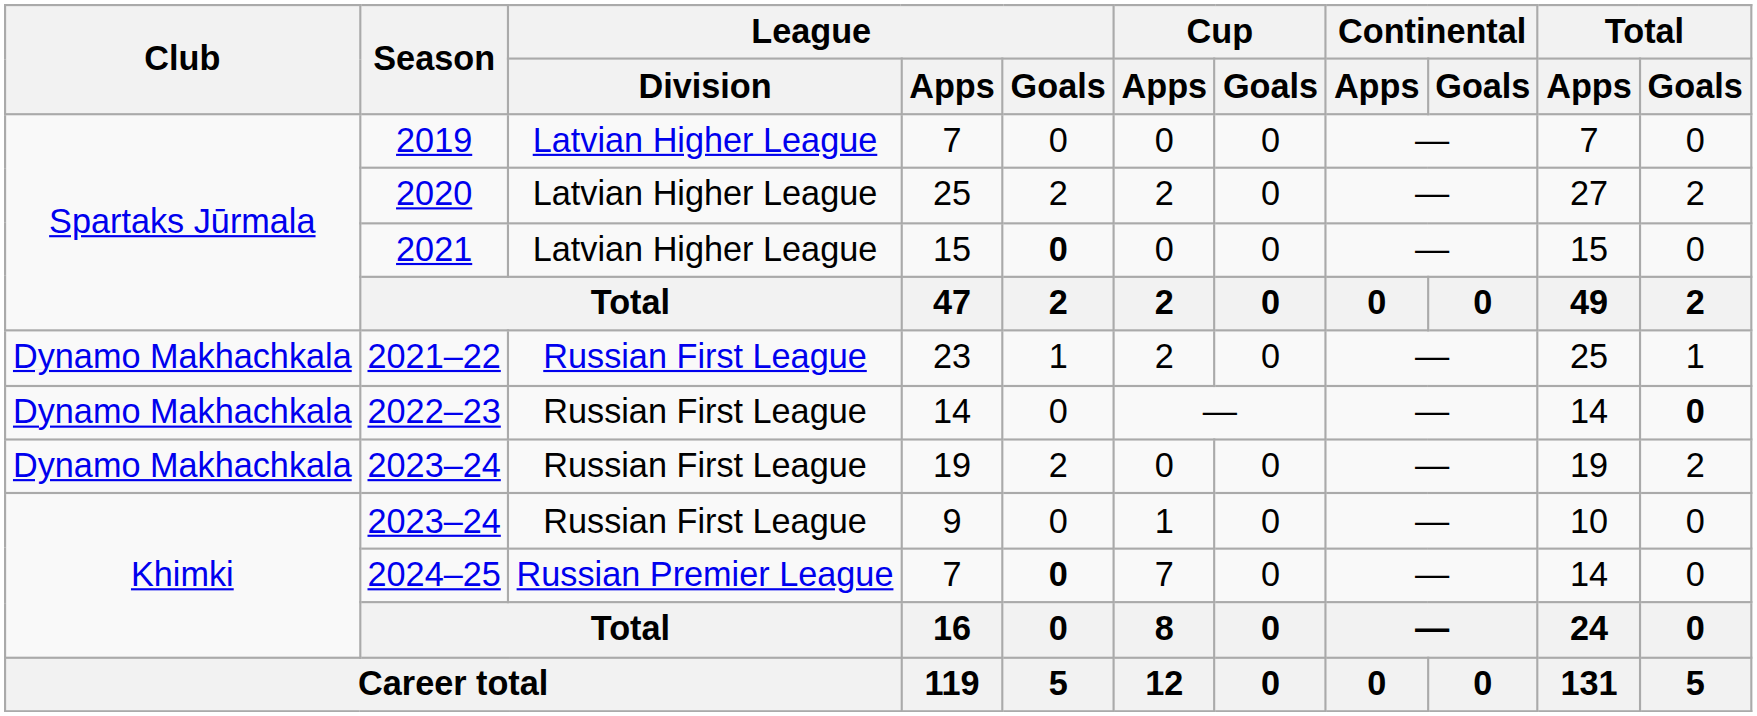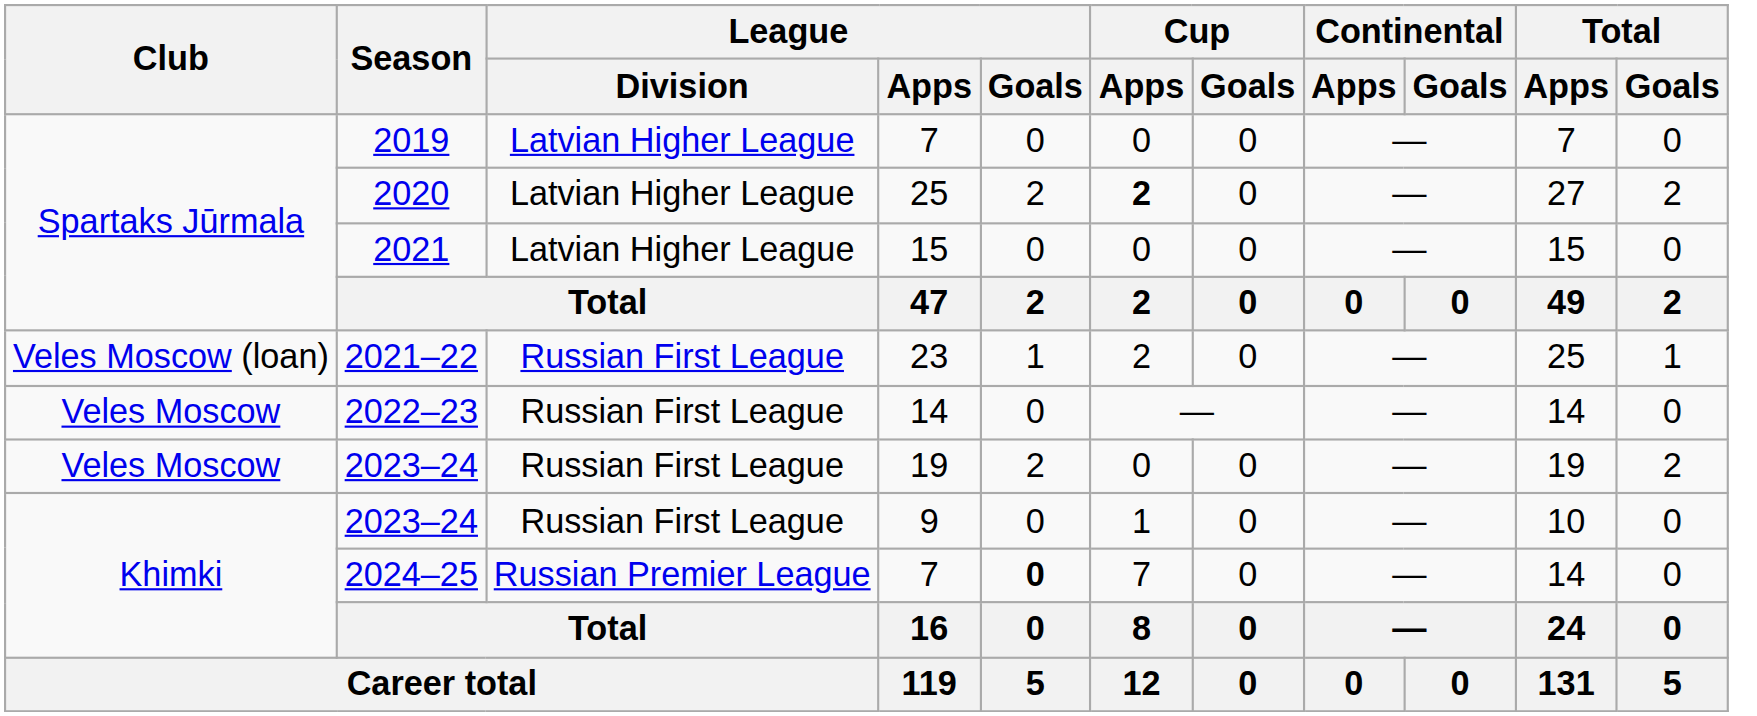2020 | Cup / Apps: normal -> bold
2021 | League / Goals: bold -> normal
2021–22 | Club: Dynamo Makhachkala -> Veles Moscow (loan)
2022–23 | Club: Dynamo Makhachkala -> Veles Moscow
2022–23 | Total / Goals: bold -> normal
2023–24 / 19 | Club: Dynamo Makhachkala -> Veles Moscow
